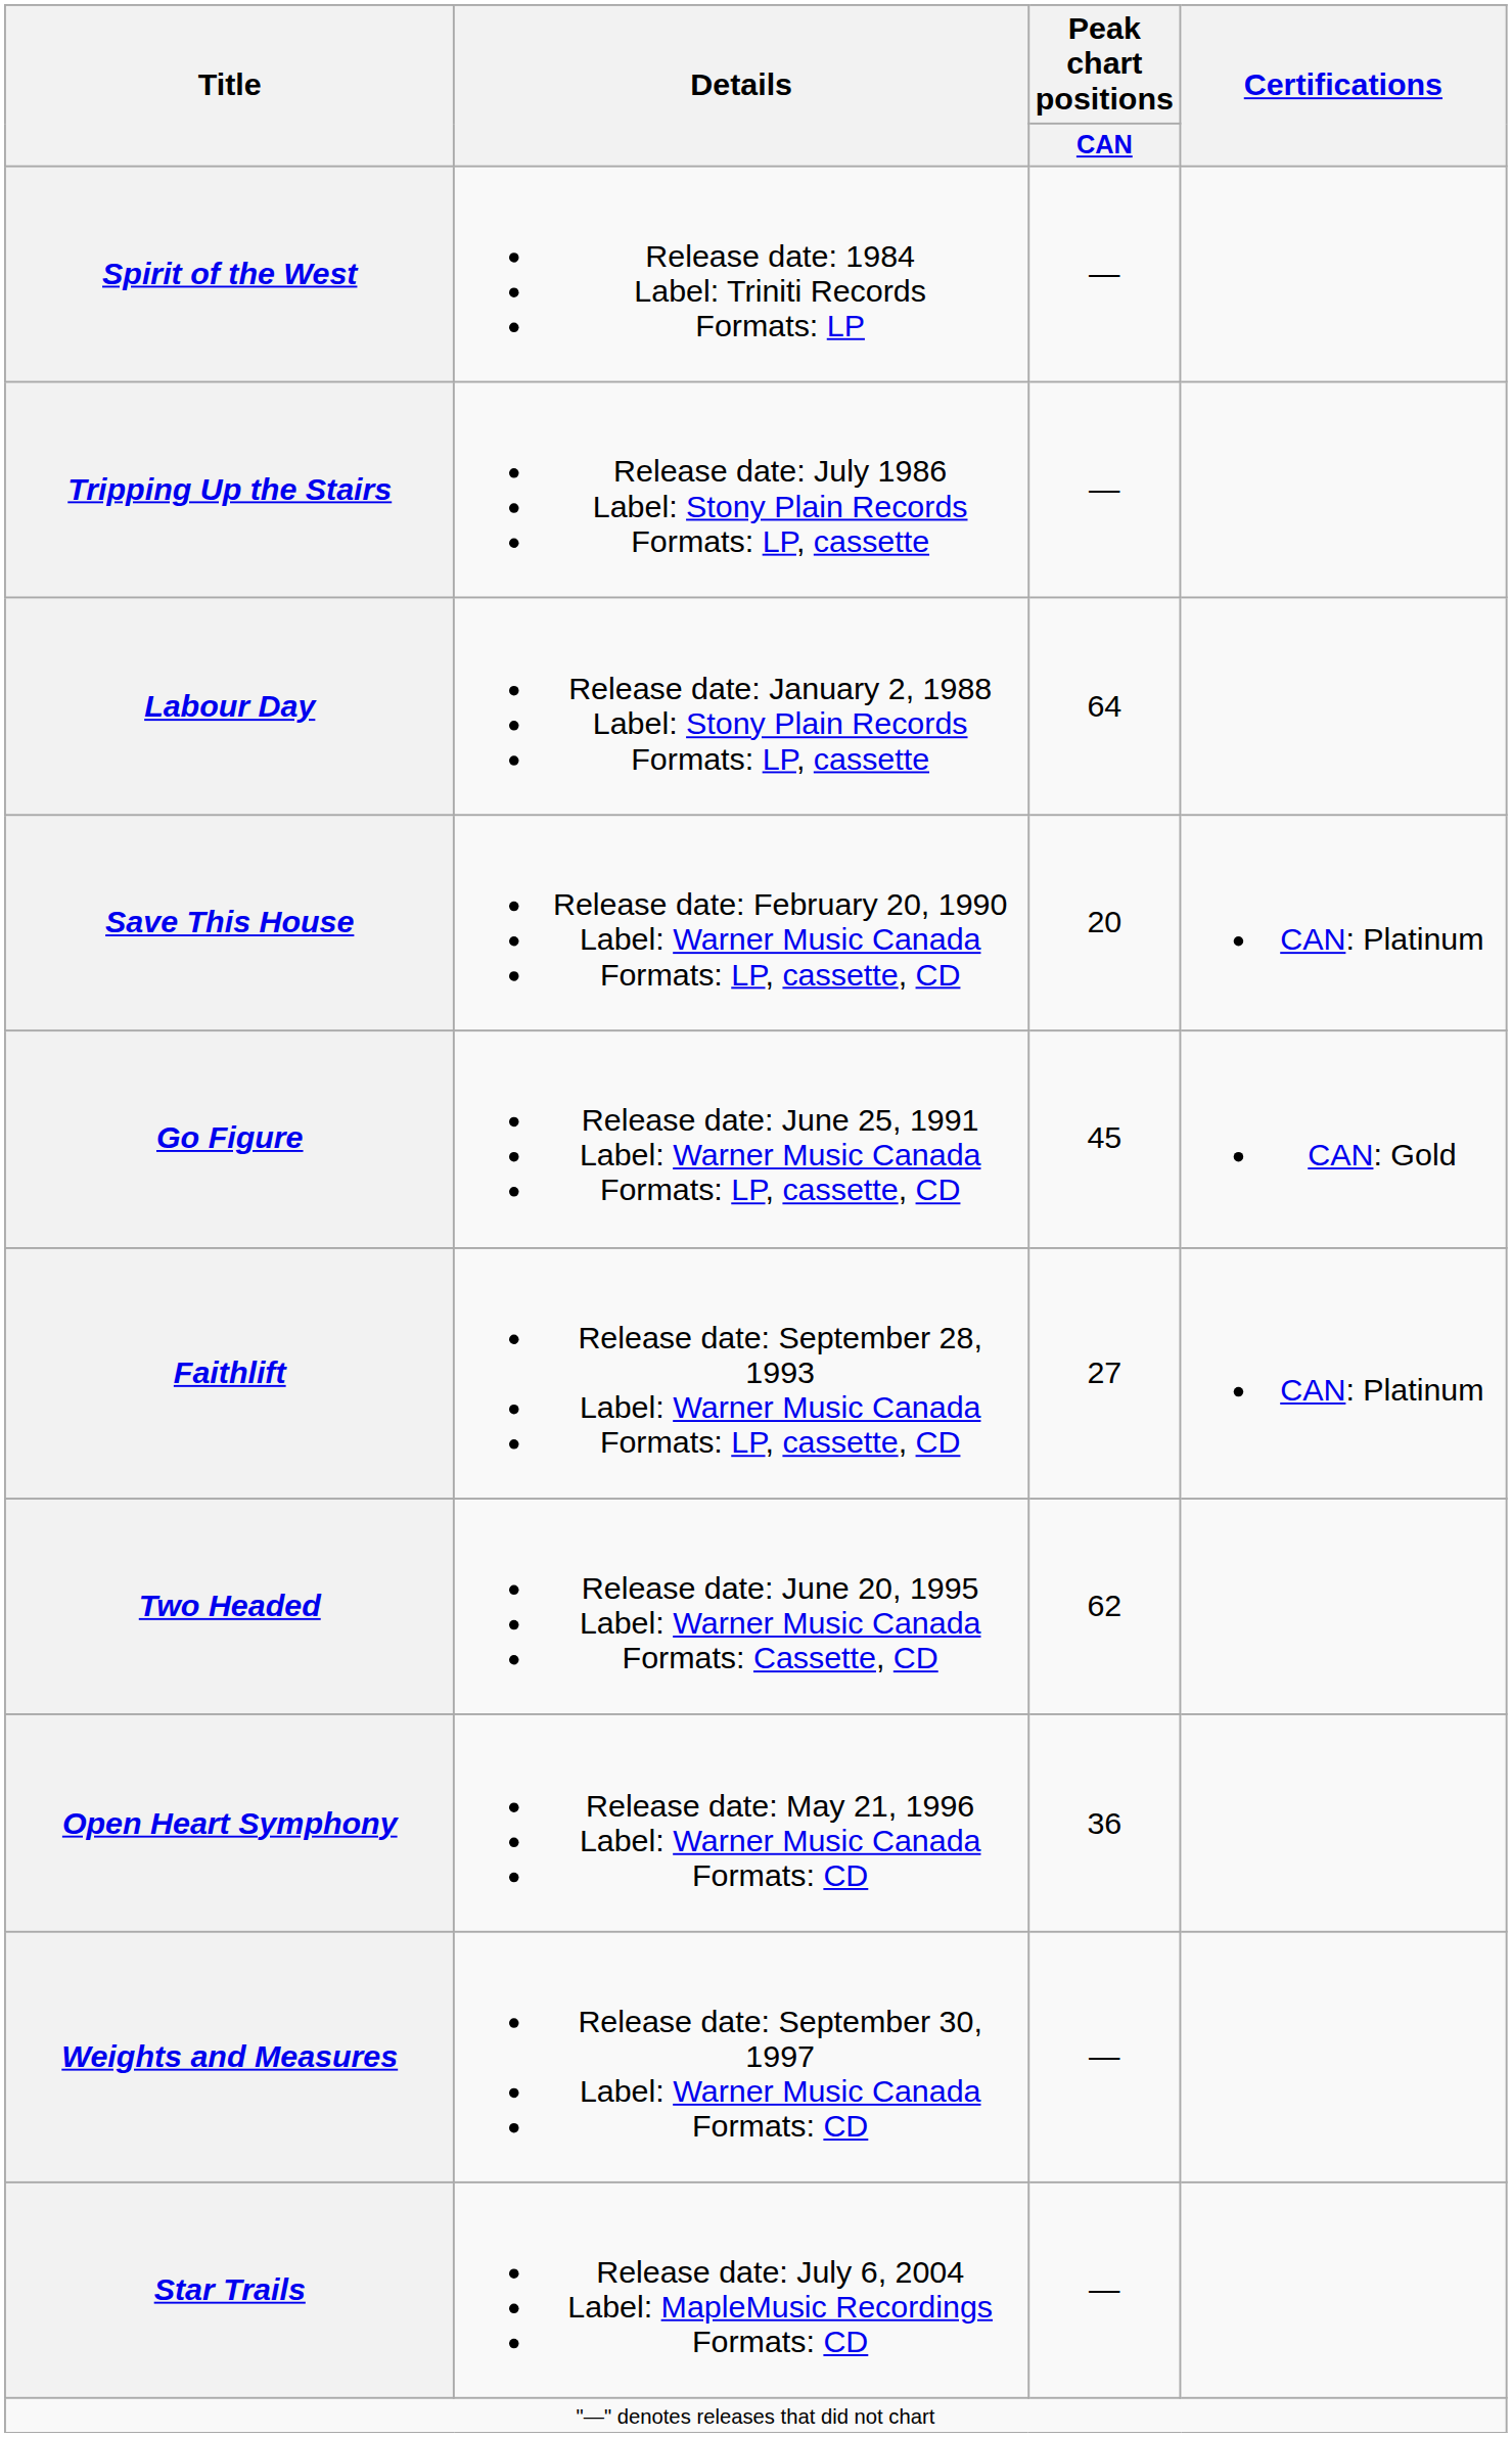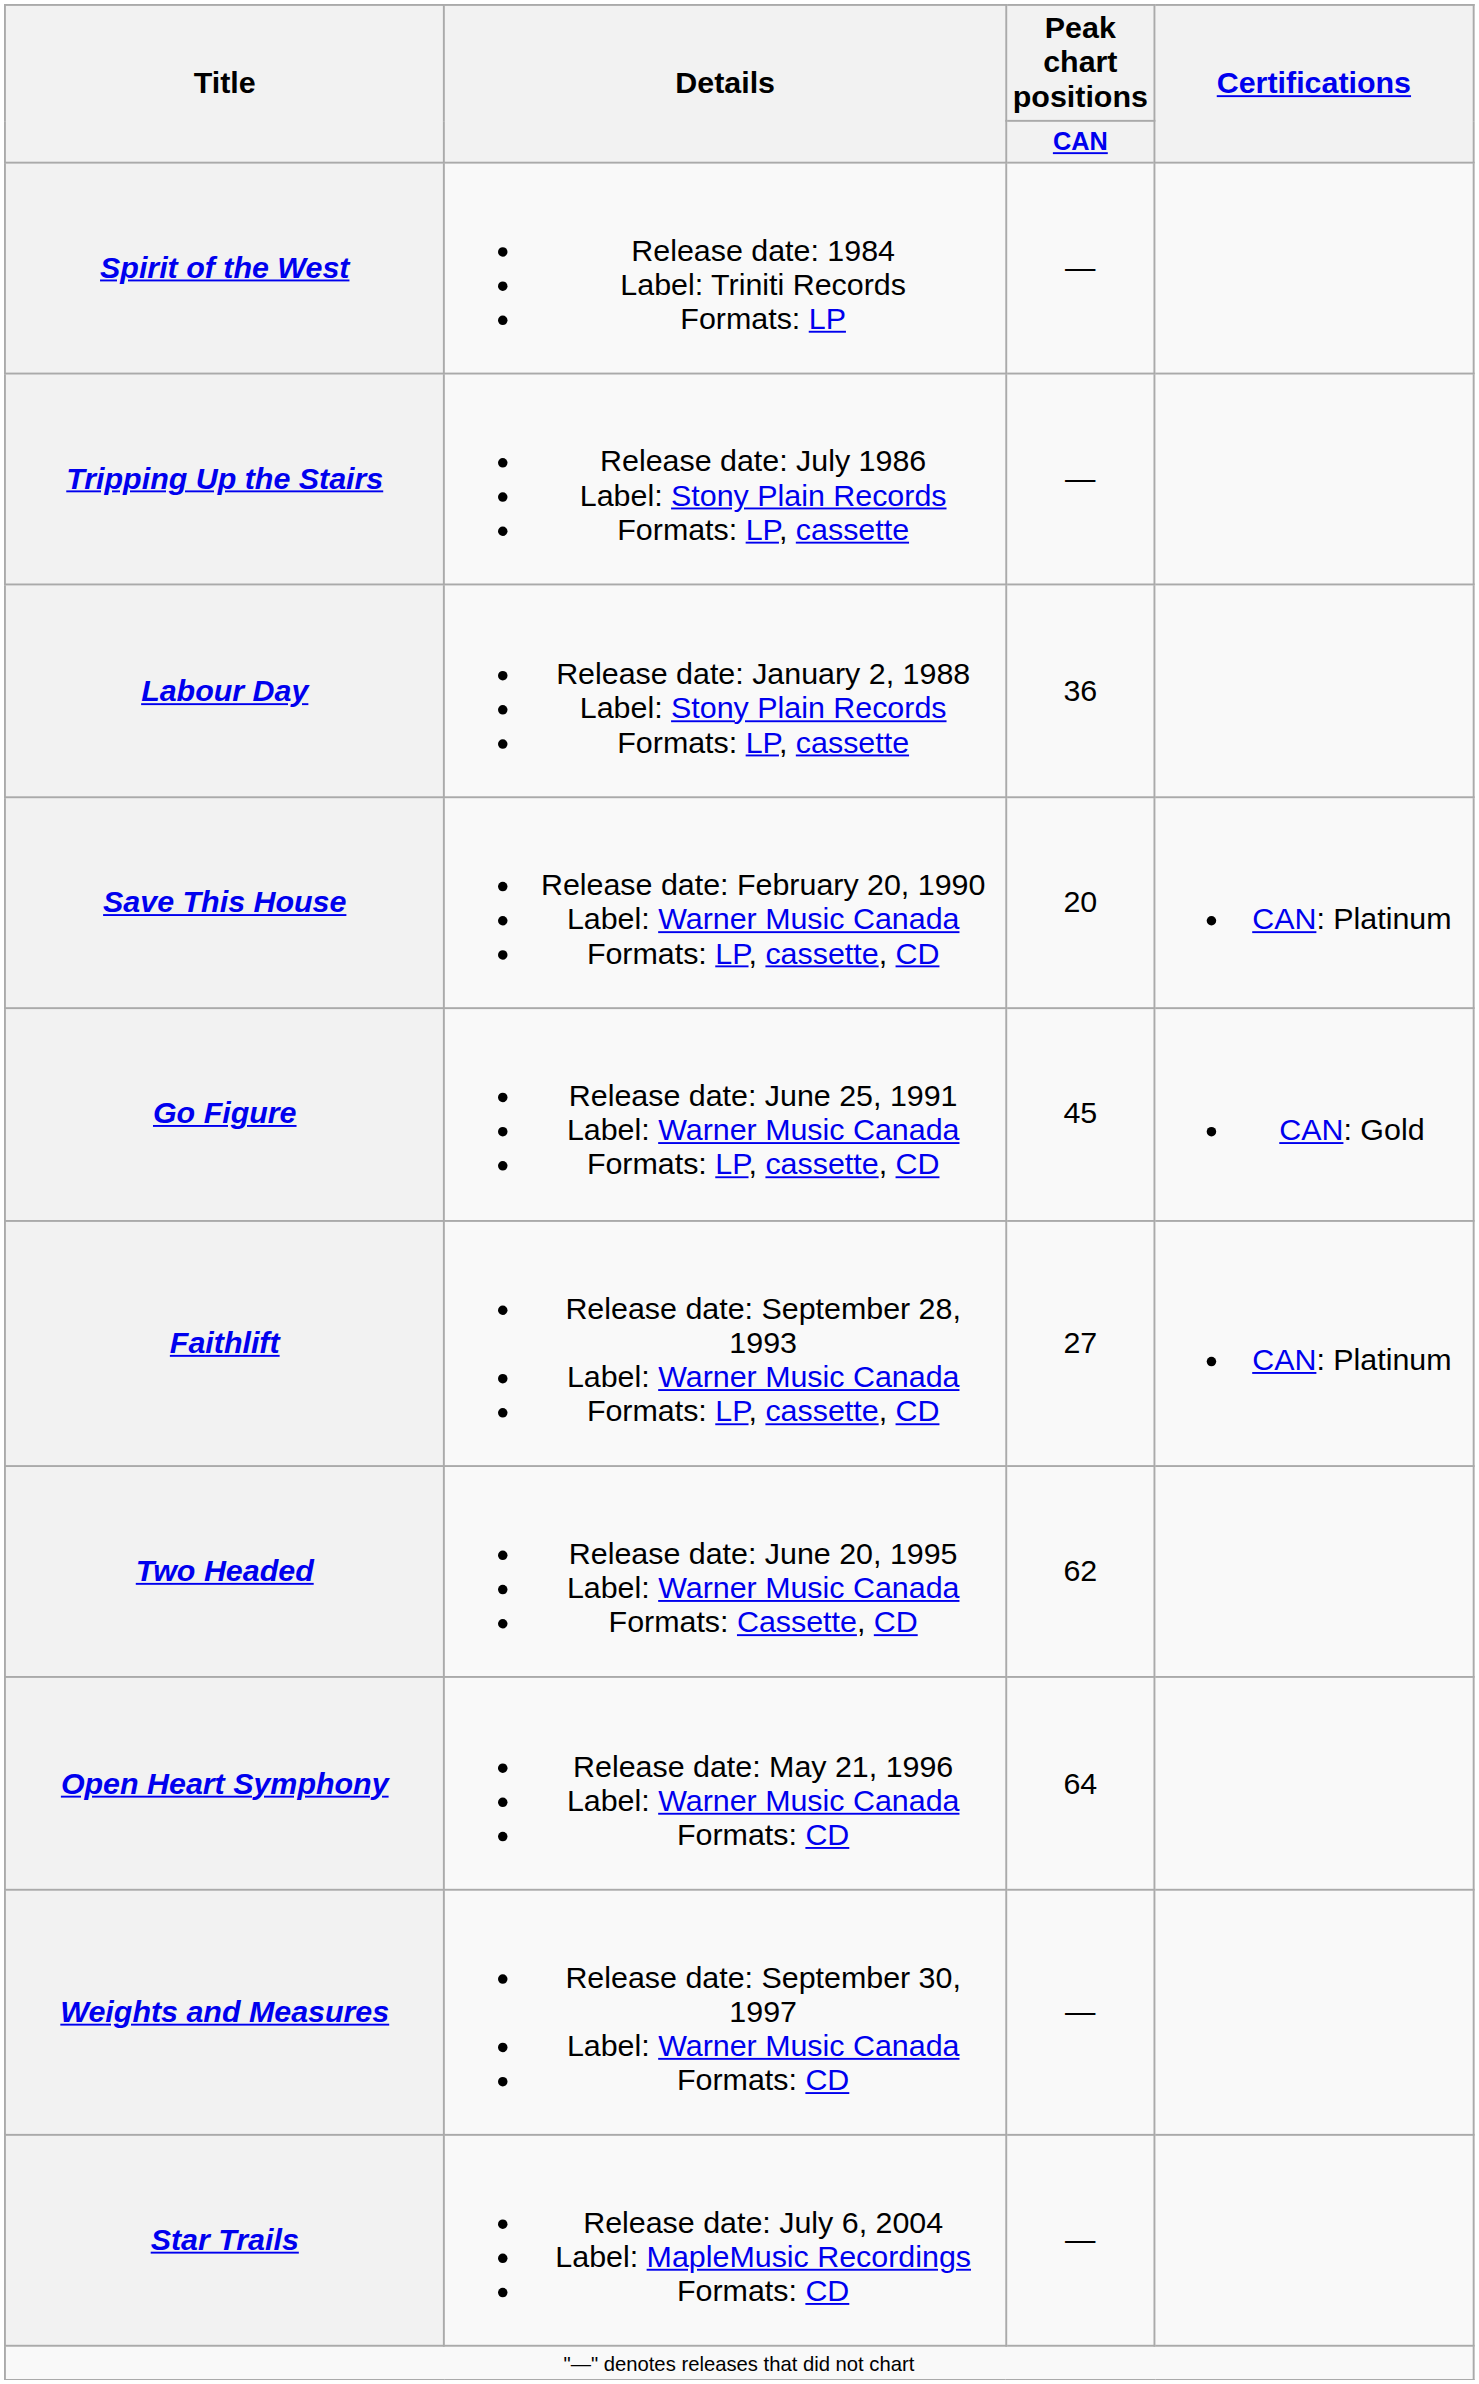Labour Day | Peak chart positions / CAN: 64 -> 36
Open Heart Symphony | Peak chart positions / CAN: 36 -> 64
